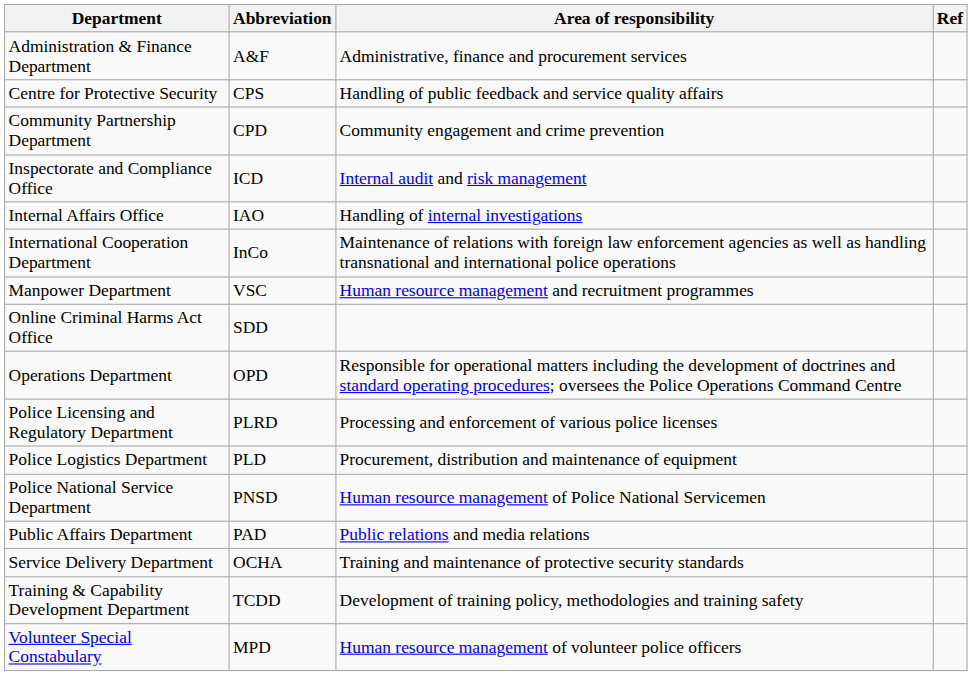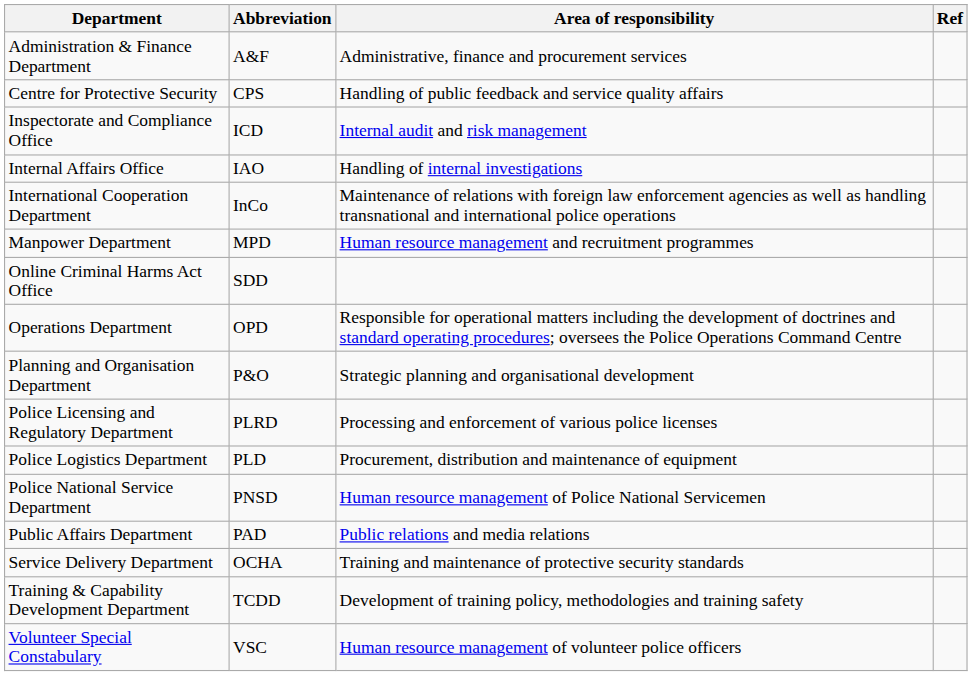- row: Community Partnership Department | CPD | Community engagement and crime prevention
Manpower Department | Abbreviation: VSC -> MPD
+ row: Planning and Organisation Department | P&O | Strategic planning and organisational development
Volunteer Special Constabulary | Abbreviation: MPD -> VSC
